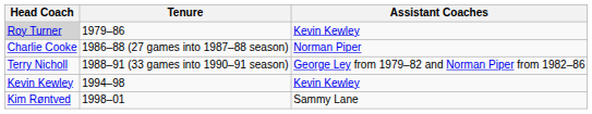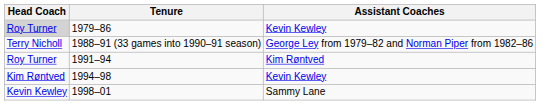- row: Charlie Cooke | 1986–88 (27 games into 1987–88 season) | Norman Piper
+ row: Roy Turner | 1991–94 | Kim Røntved
1994–98 | Head Coach: Kevin Kewley -> Kim Røntved
1998–01 | Head Coach: Kim Røntved -> Kevin Kewley
